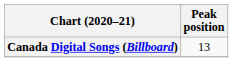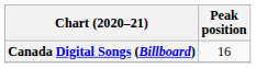Canada Digital Songs (Billboard) | Peak position: 13 -> 16
